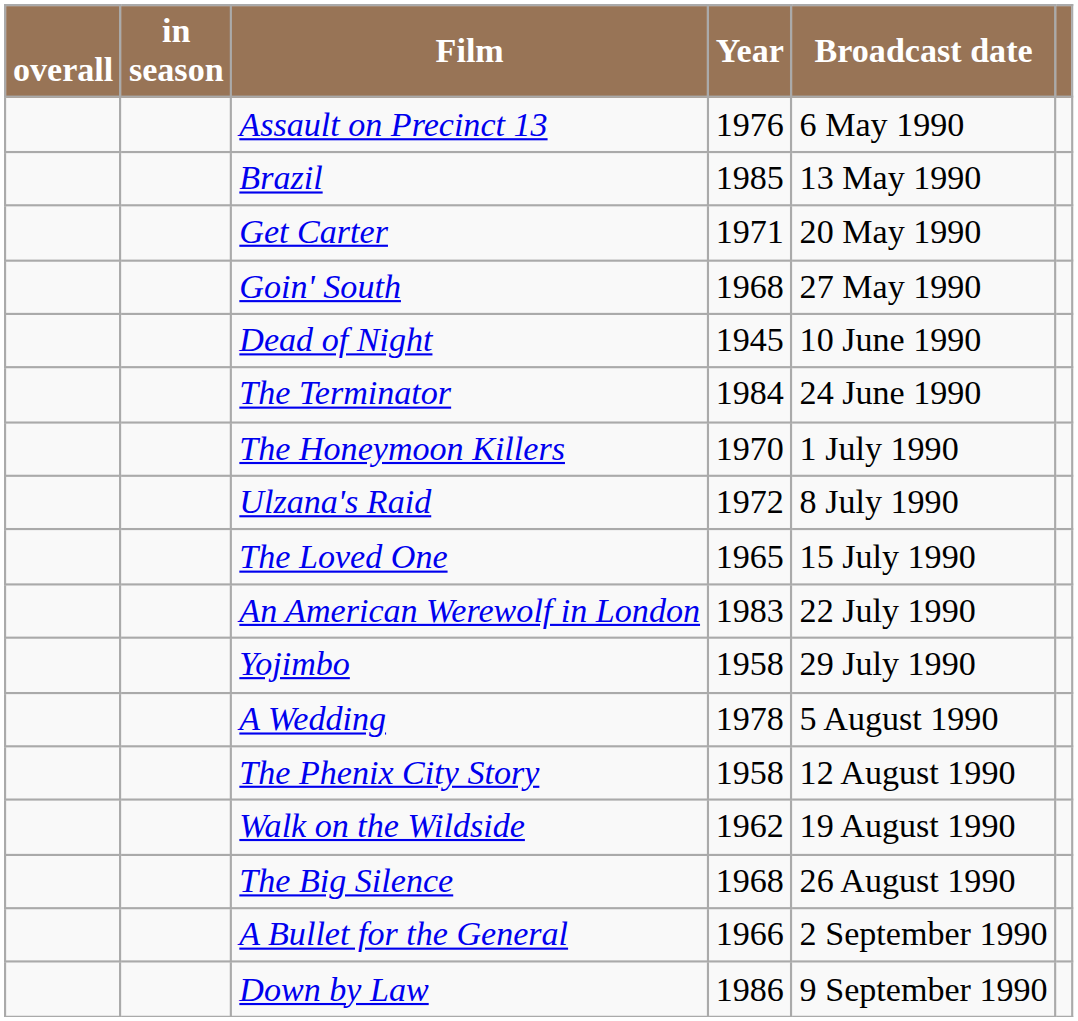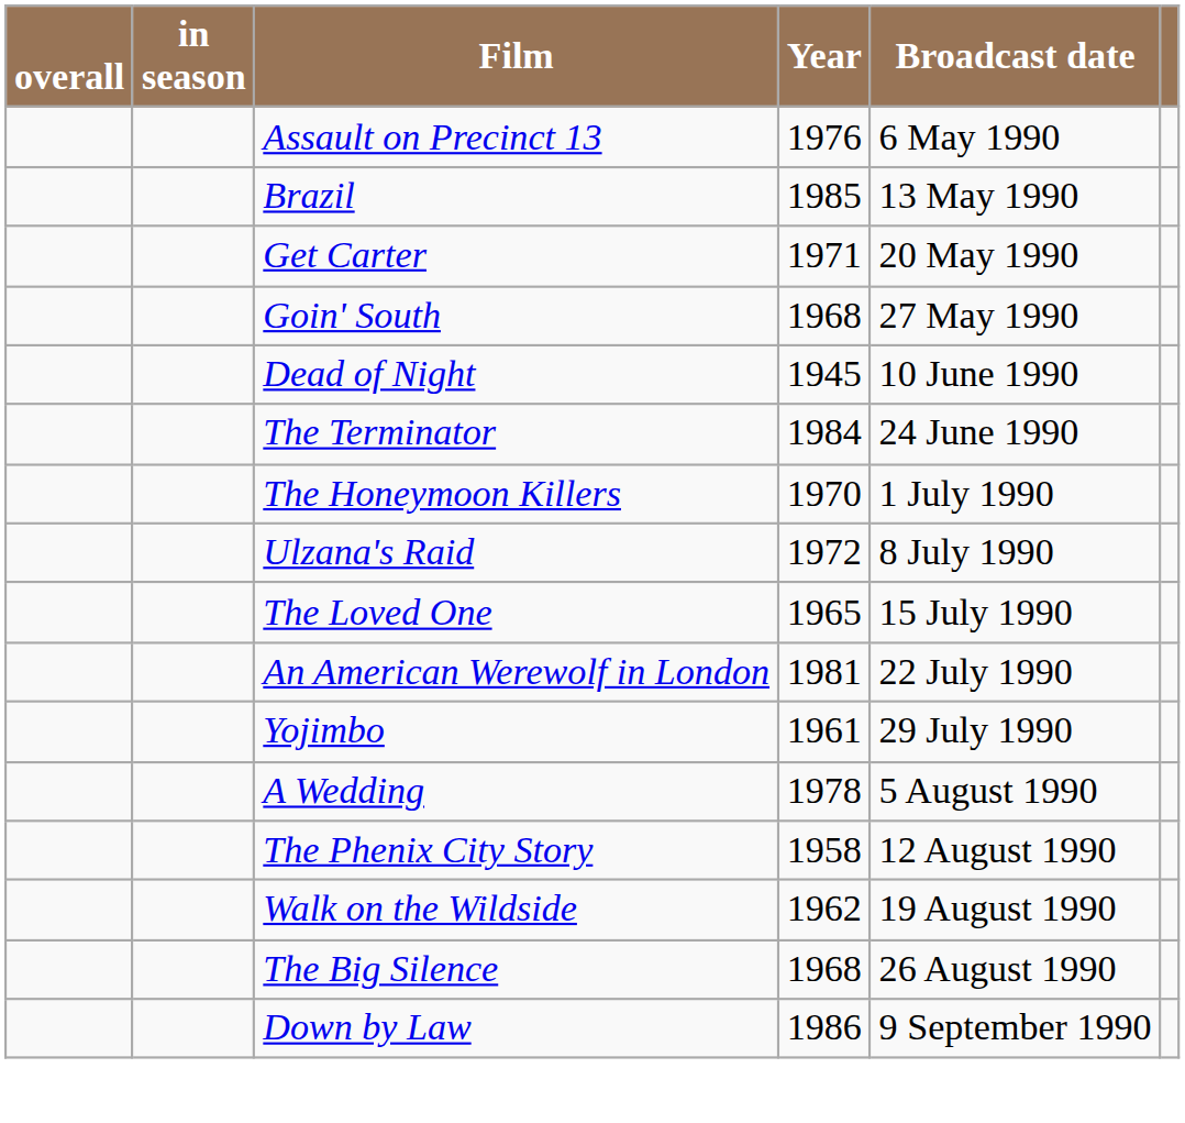An American Werewolf in London | Year: 1983 -> 1981
Yojimbo | Year: 1958 -> 1961
- row: A Bullet for the General | 1966 | 2 September 1990
